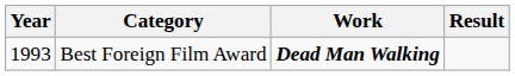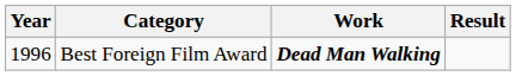Best Foreign Film Award | Year: 1993 -> 1996
